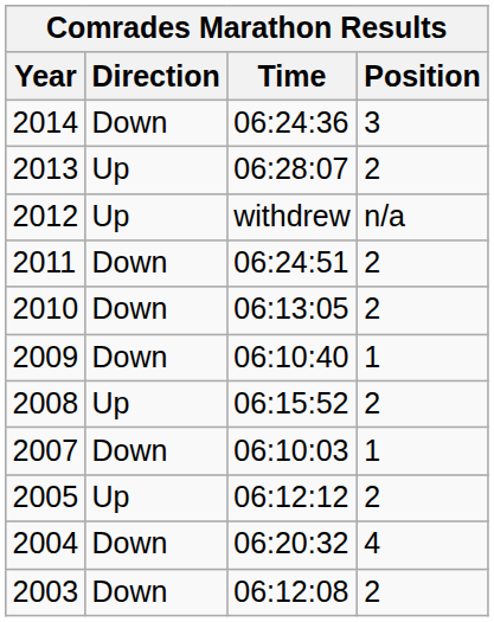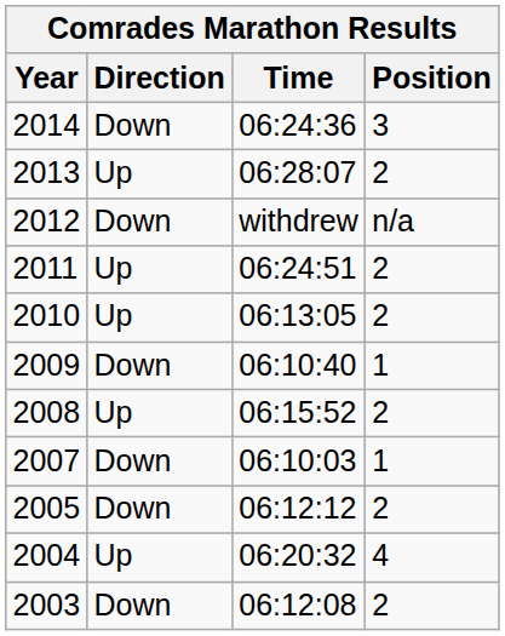2012 | Direction: Up -> Down
2011 | Direction: Down -> Up
2010 | Direction: Down -> Up
2005 | Direction: Up -> Down
2004 | Direction: Down -> Up
